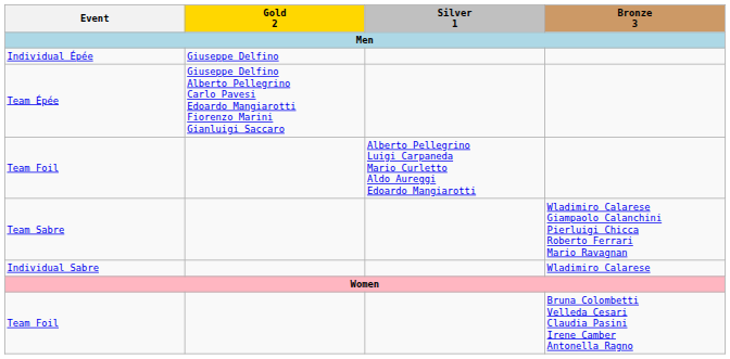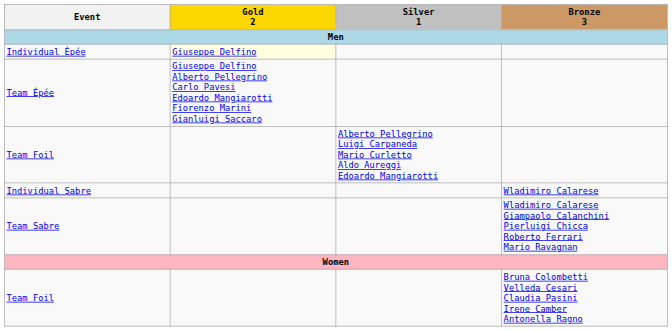Individual Épée | Gold 2: no background -> lightyellow background
rows swapped: Individual Sabre <-> Team Sabre
